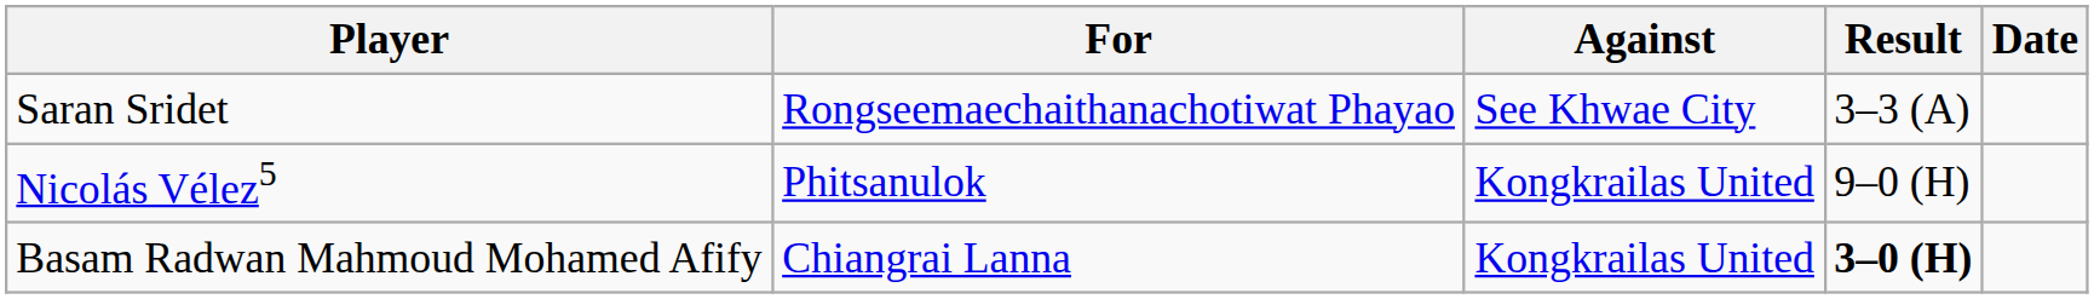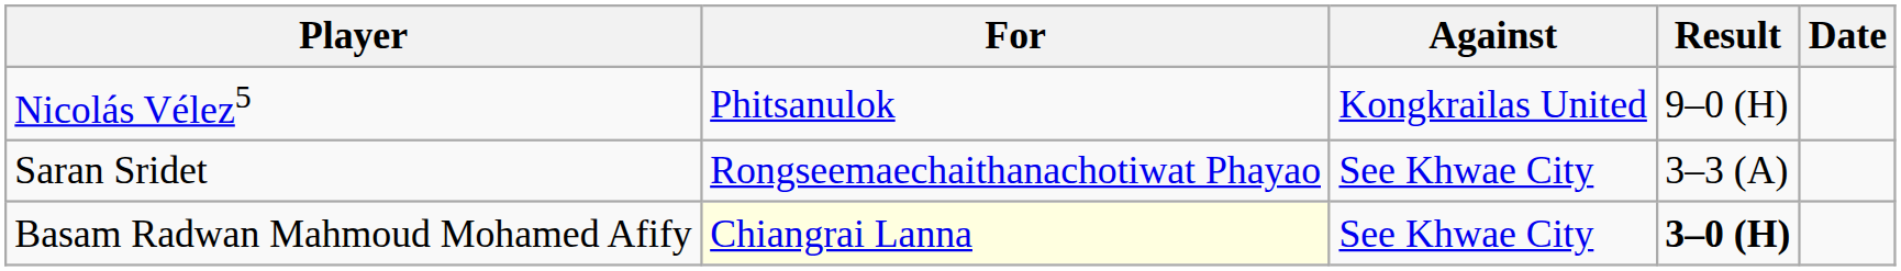rows swapped: Saran Sridet <-> Nicolás Vélez5
Basam Radwan Mahmoud Mohamed Afify | For: no background -> lightyellow background
Basam Radwan Mahmoud Mohamed Afify | Against: Kongkrailas United -> See Khwae City
